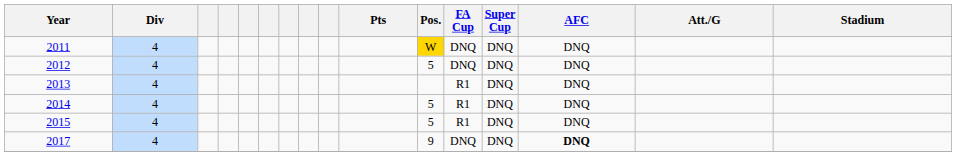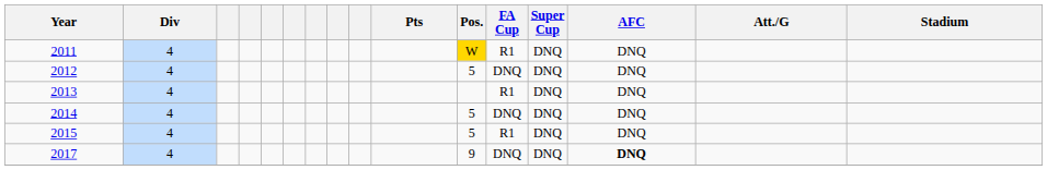2011 | FA Cup: DNQ -> R1
2014 | FA Cup: R1 -> DNQ
